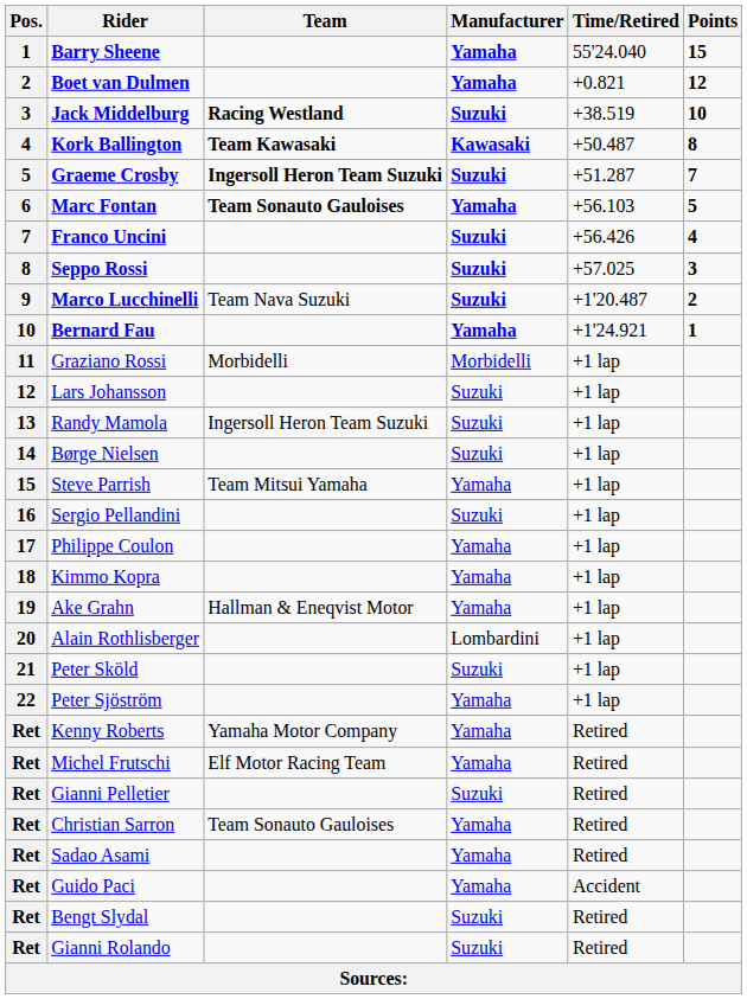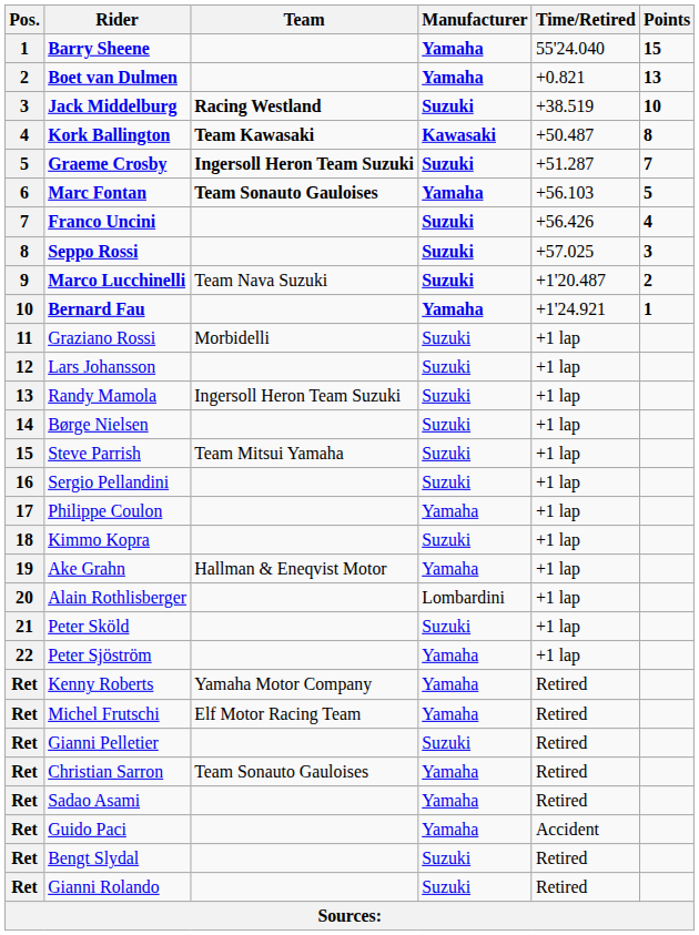Boet van Dulmen | Points: 12 -> 13
Graziano Rossi | Manufacturer: Morbidelli -> Suzuki
Steve Parrish | Manufacturer: Yamaha -> Suzuki
Kimmo Kopra | Manufacturer: Yamaha -> Suzuki
